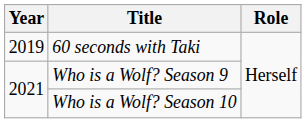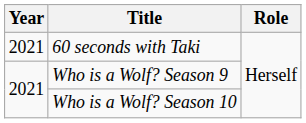60 seconds with Taki | Year: 2019 -> 2021
